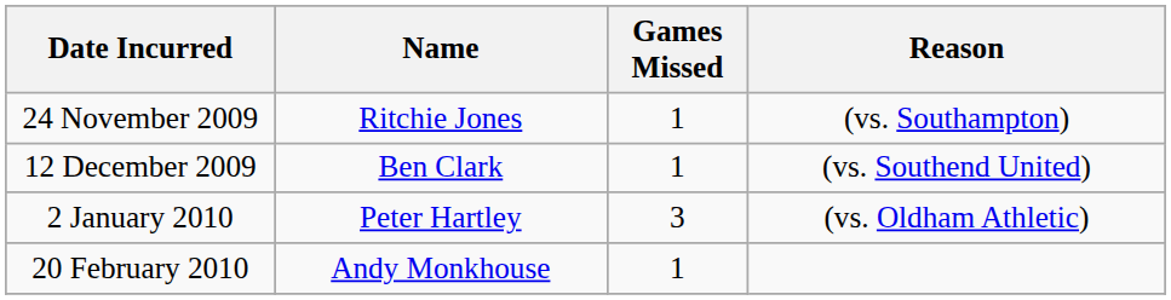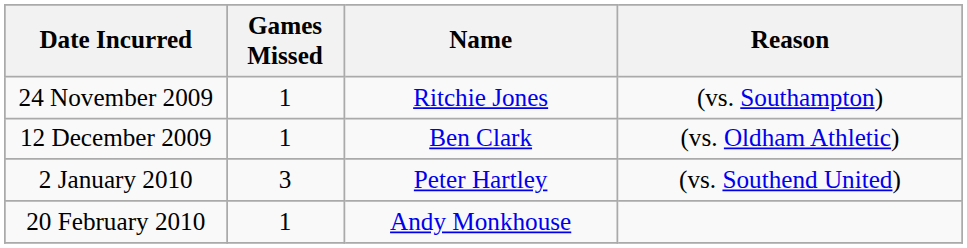columns swapped: Name <-> Games Missed
12 December 2009 | Reason: (vs. Southend United) -> (vs. Oldham Athletic)
2 January 2010 | Reason: (vs. Oldham Athletic) -> (vs. Southend United)
